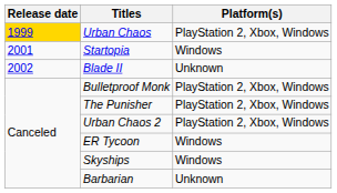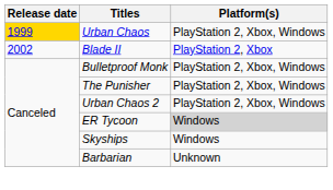- row: 2001 | Startopia | Windows
Blade II | Platform(s): Unknown -> PlayStation 2, Xbox
ER Tycoon | Platform(s): no background -> lightgrey background
